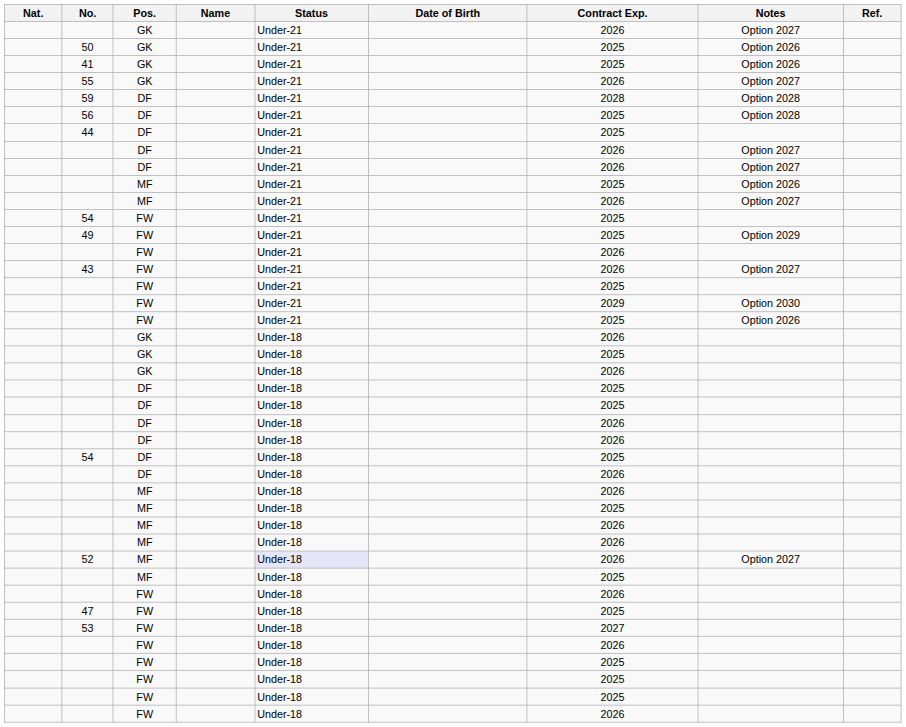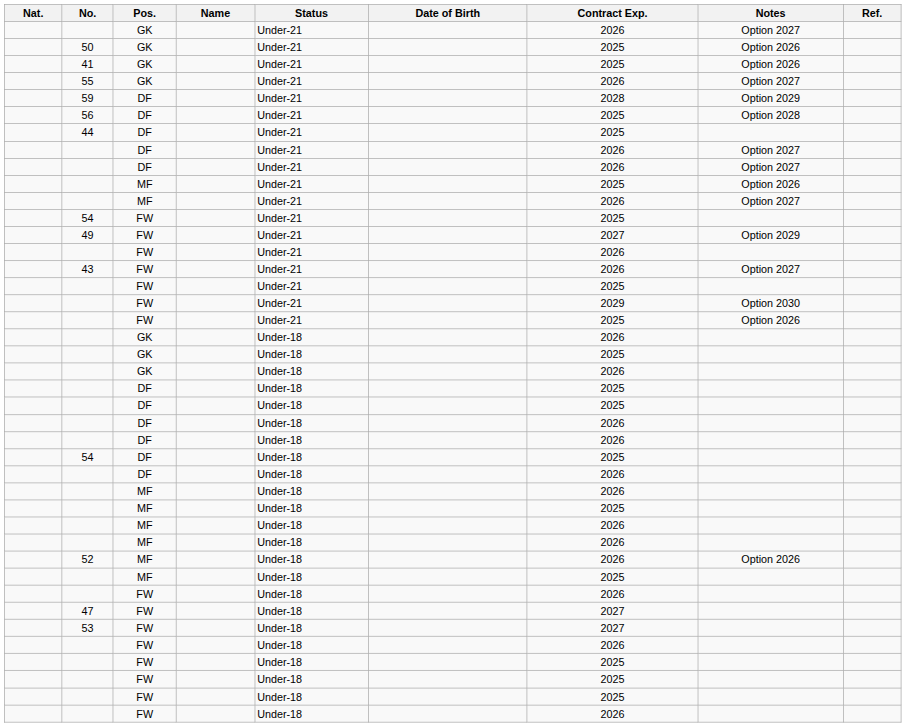59 | Notes: Option 2028 -> Option 2029
49 | Contract Exp.: 2025 -> 2027
52 | Status: lavender background -> no background
52 | Notes: Option 2027 -> Option 2026
47 | Contract Exp.: 2025 -> 2027
